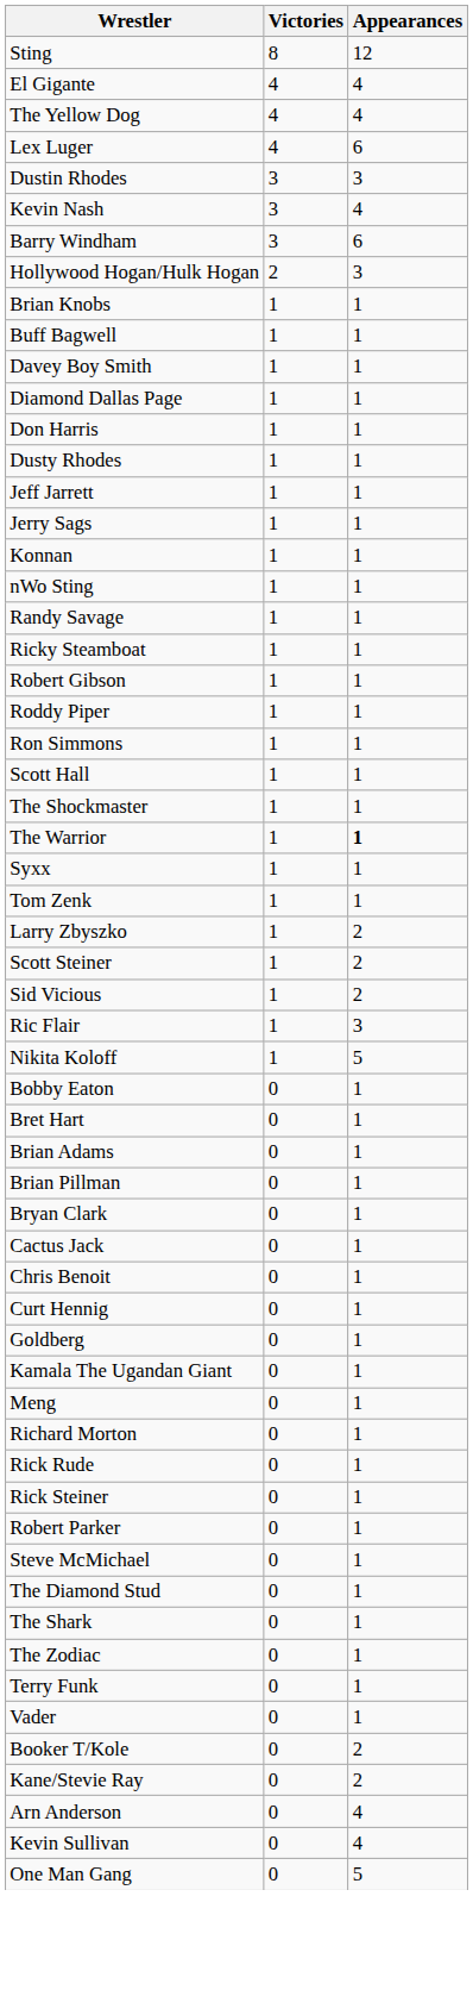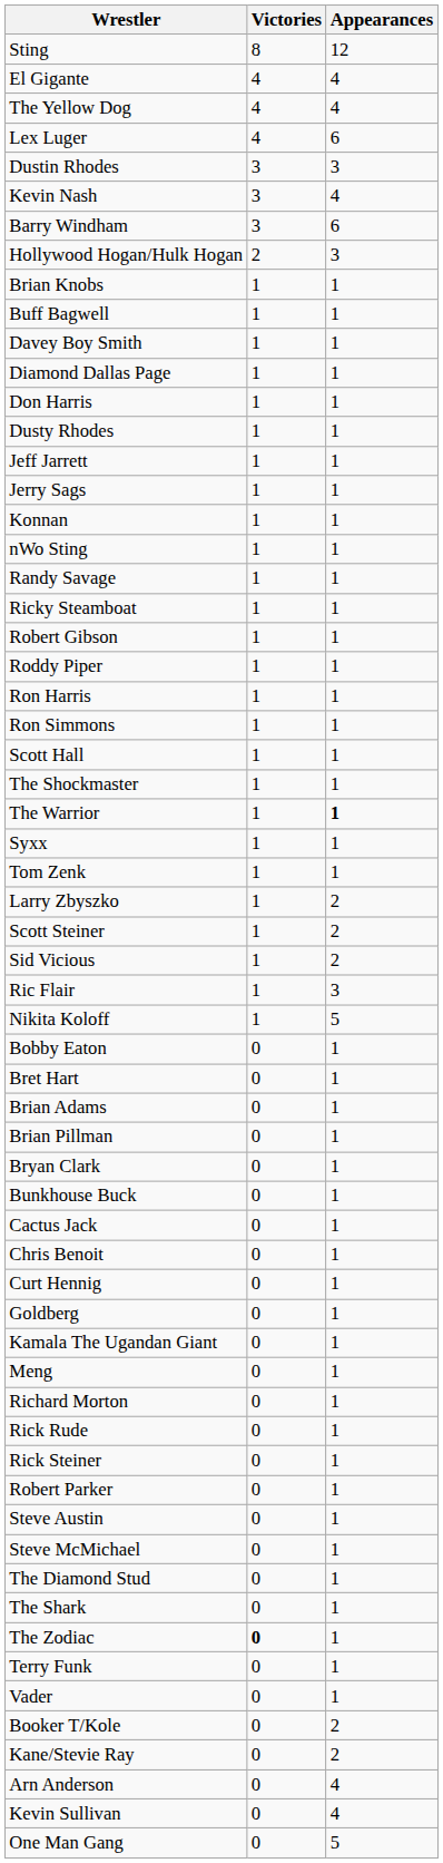+ row: Ron Harris | 1 | 1
+ row: Bunkhouse Buck | 0 | 1
+ row: Steve Austin | 0 | 1
The Zodiac | Victories: normal -> bold
